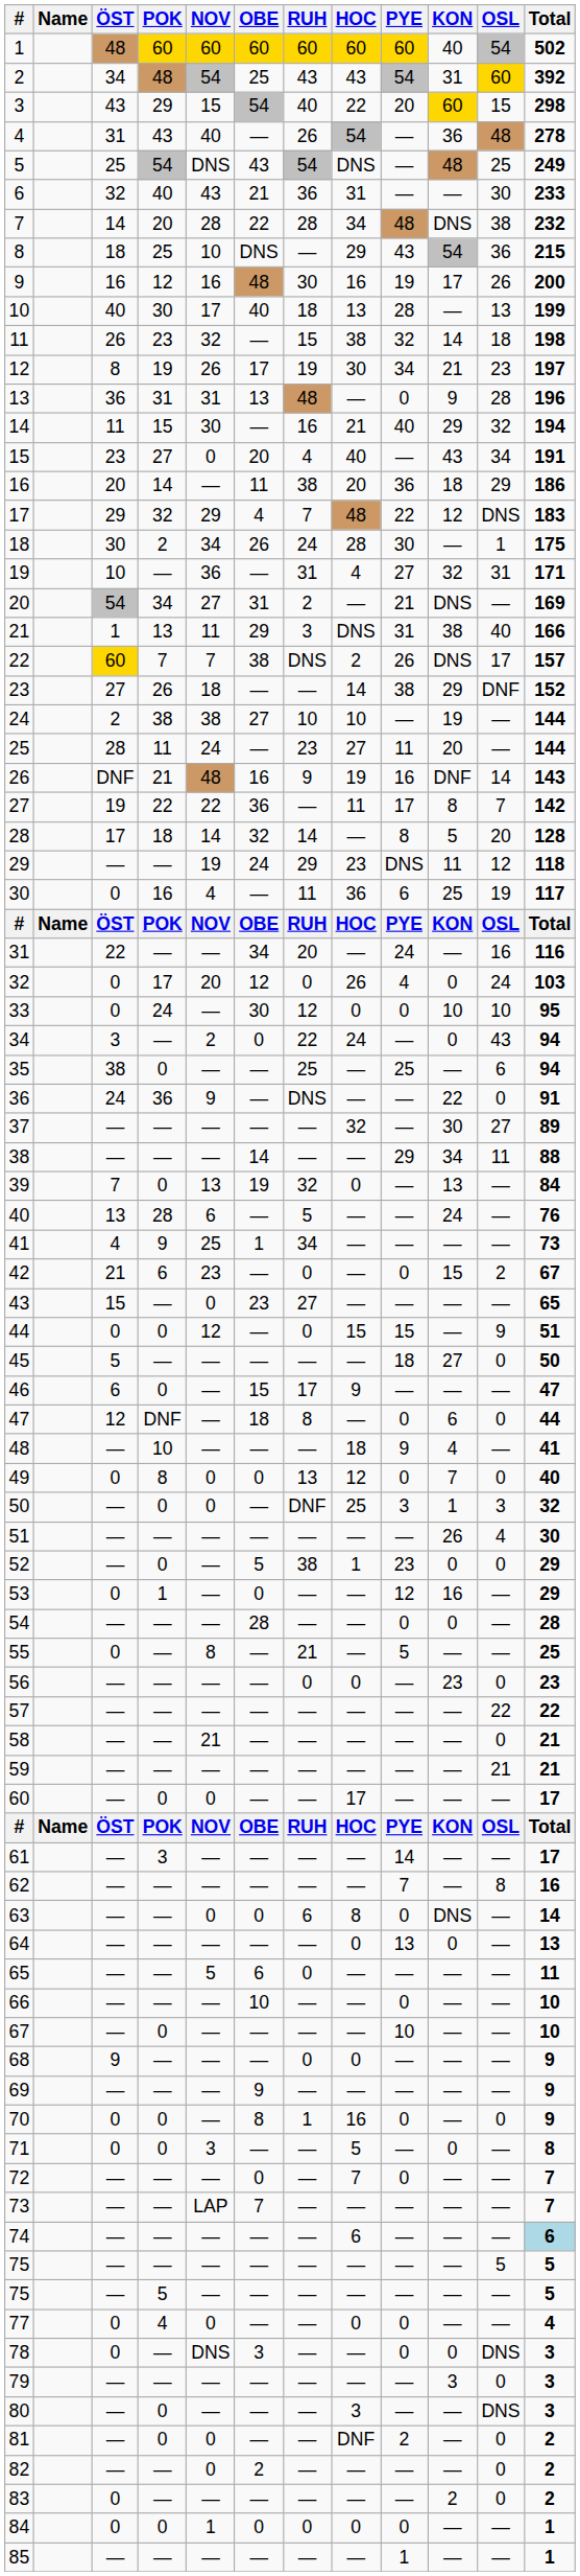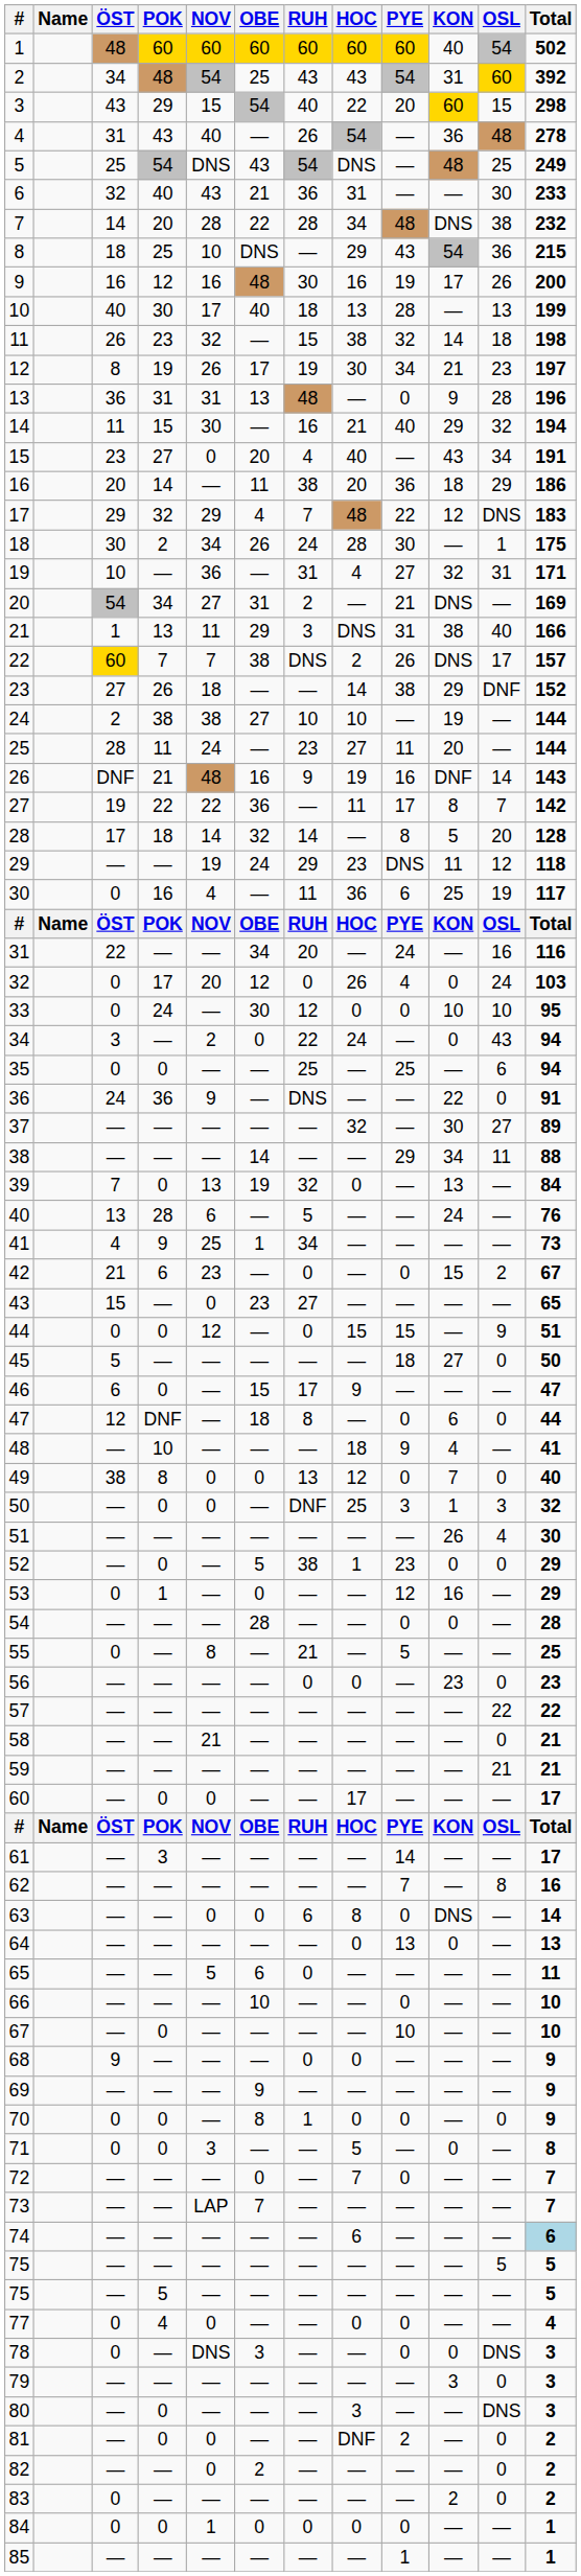35 | ÖST: 38 -> 0
49 | ÖST: 0 -> 38
70 | HOC: 16 -> 0
